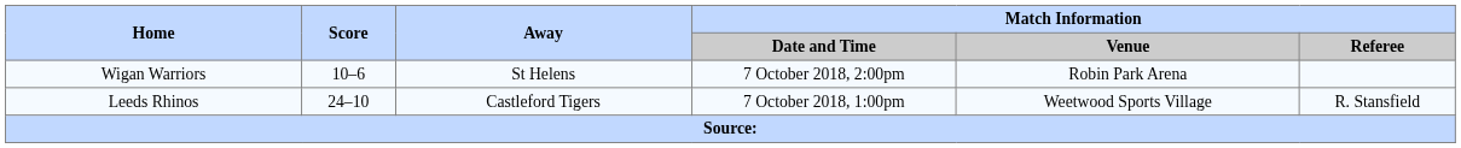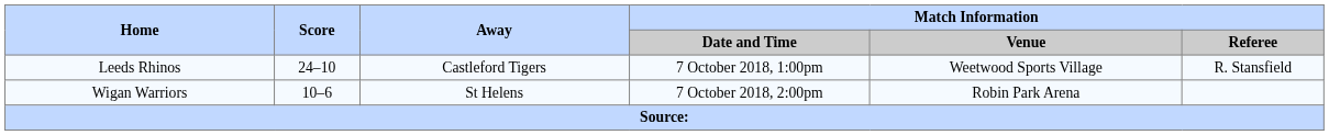rows swapped: Leeds Rhinos <-> Wigan Warriors
